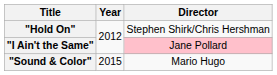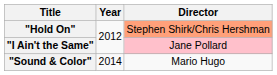"Hold On" | Director: no background -> lightsalmon background
"Sound & Color" | Year: 2015 -> 2014
